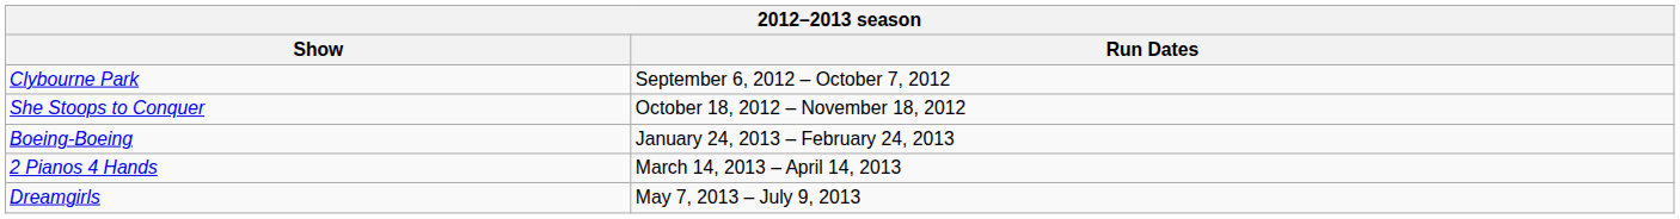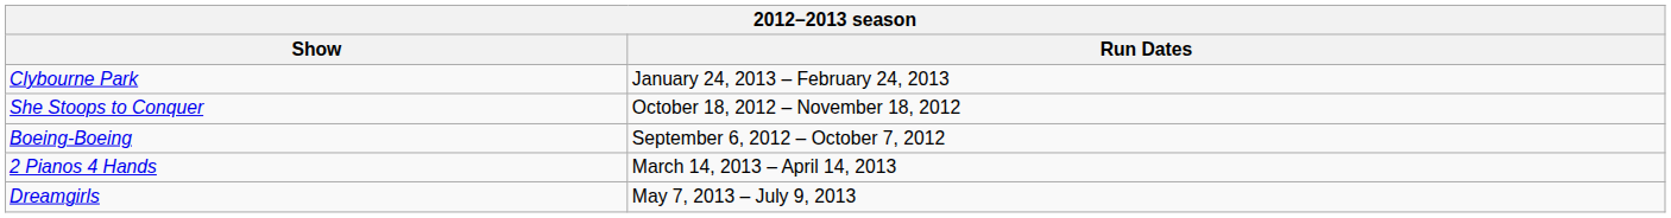Clybourne Park | Run Dates: September 6, 2012 – October 7, 2012 -> January 24, 2013 – February 24, 2013
Boeing-Boeing | Run Dates: January 24, 2013 – February 24, 2013 -> September 6, 2012 – October 7, 2012
